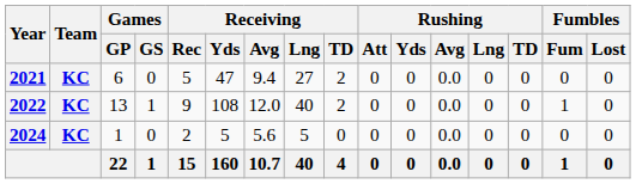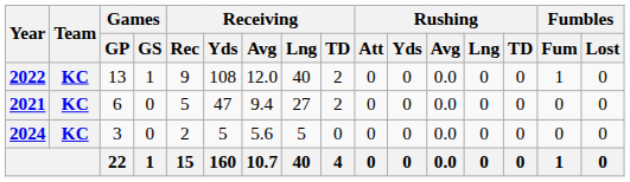rows swapped: 2021 <-> 2022
2024 | Games / GP: 1 -> 3
